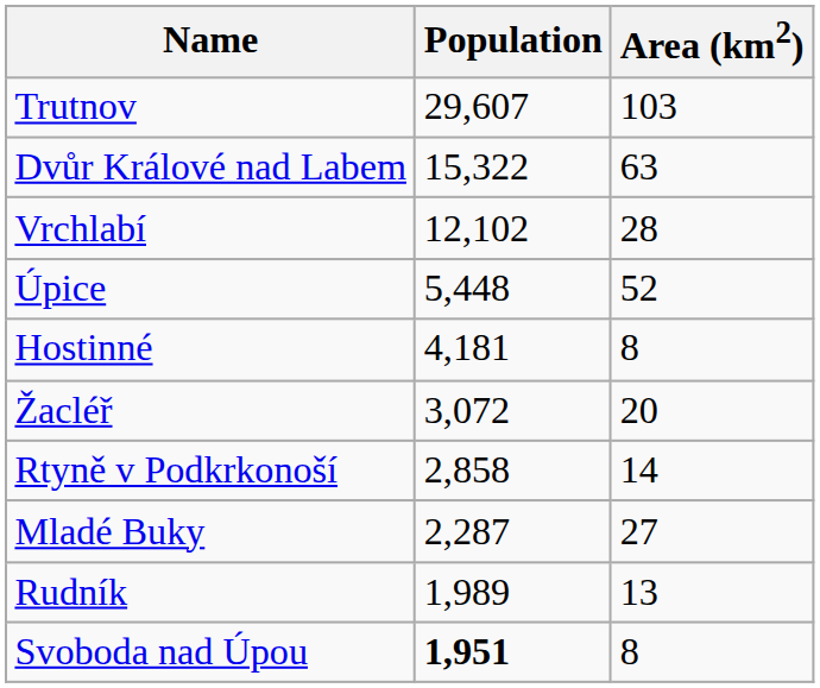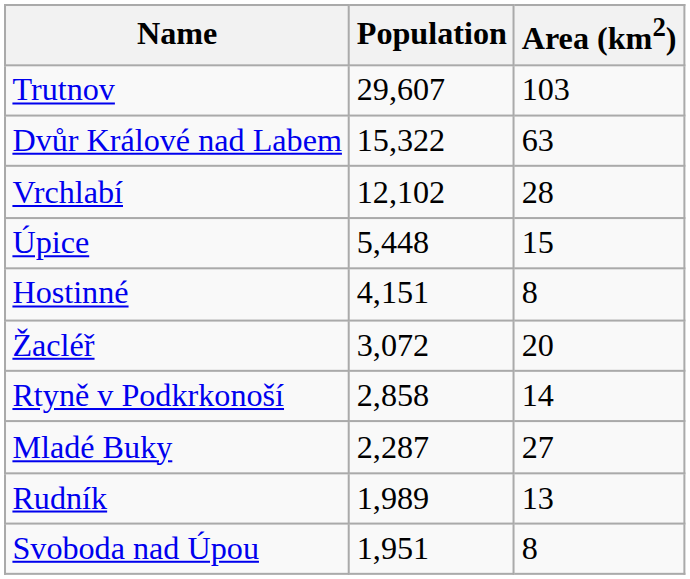Úpice | Area (km2): 52 -> 15
Hostinné | Population: 4,181 -> 4,151
Svoboda nad Úpou | Population: bold -> normal
